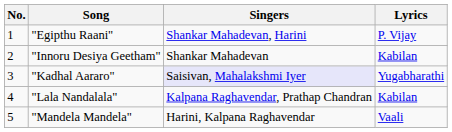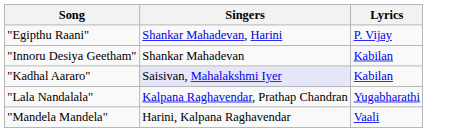- column: No. | 1 | 2 | 3 | 4 | 5
"Kadhal Aararo" | Lyrics: Yugabharathi -> Kabilan
"Lala Nandalala" | Lyrics: Kabilan -> Yugabharathi
